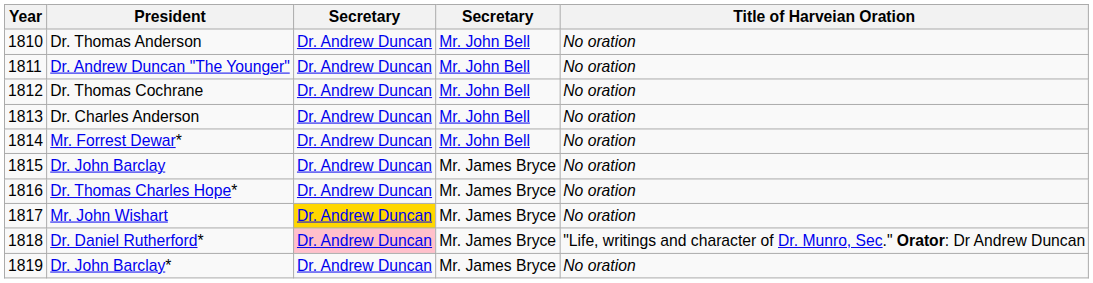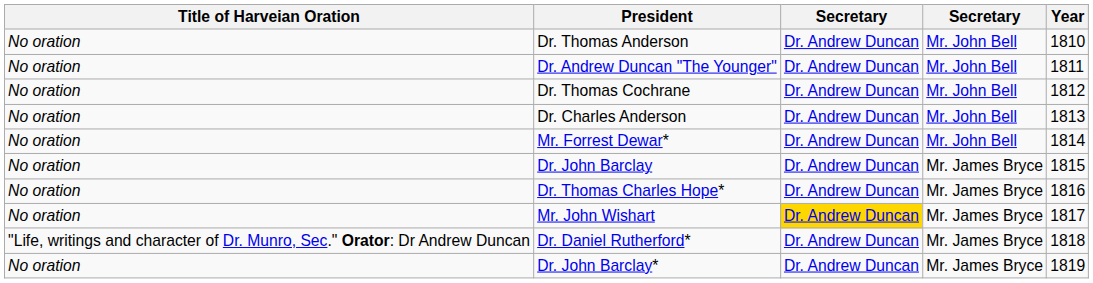columns swapped: Year <-> Title of Harveian Oration
Dr. Daniel Rutherford* | column 3: pink background -> no background
